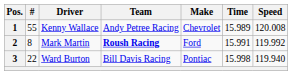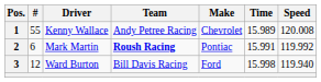2 | #: 8 -> 6
2 | Make: Ford -> Pontiac
3 | #: 22 -> 12
3 | Make: Pontiac -> Ford
